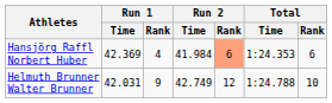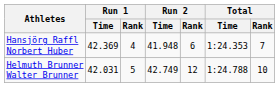Hansjörg Raffl Norbert Huber | Run 2 / Time: 41.984 -> 41.948
Hansjörg Raffl Norbert Huber | Run 2 / Rank: lightsalmon background -> no background
Hansjörg Raffl Norbert Huber | Total / Rank: 6 -> 7
Helmuth Brunner Walter Brunner | Run 1 / Rank: 9 -> 5
